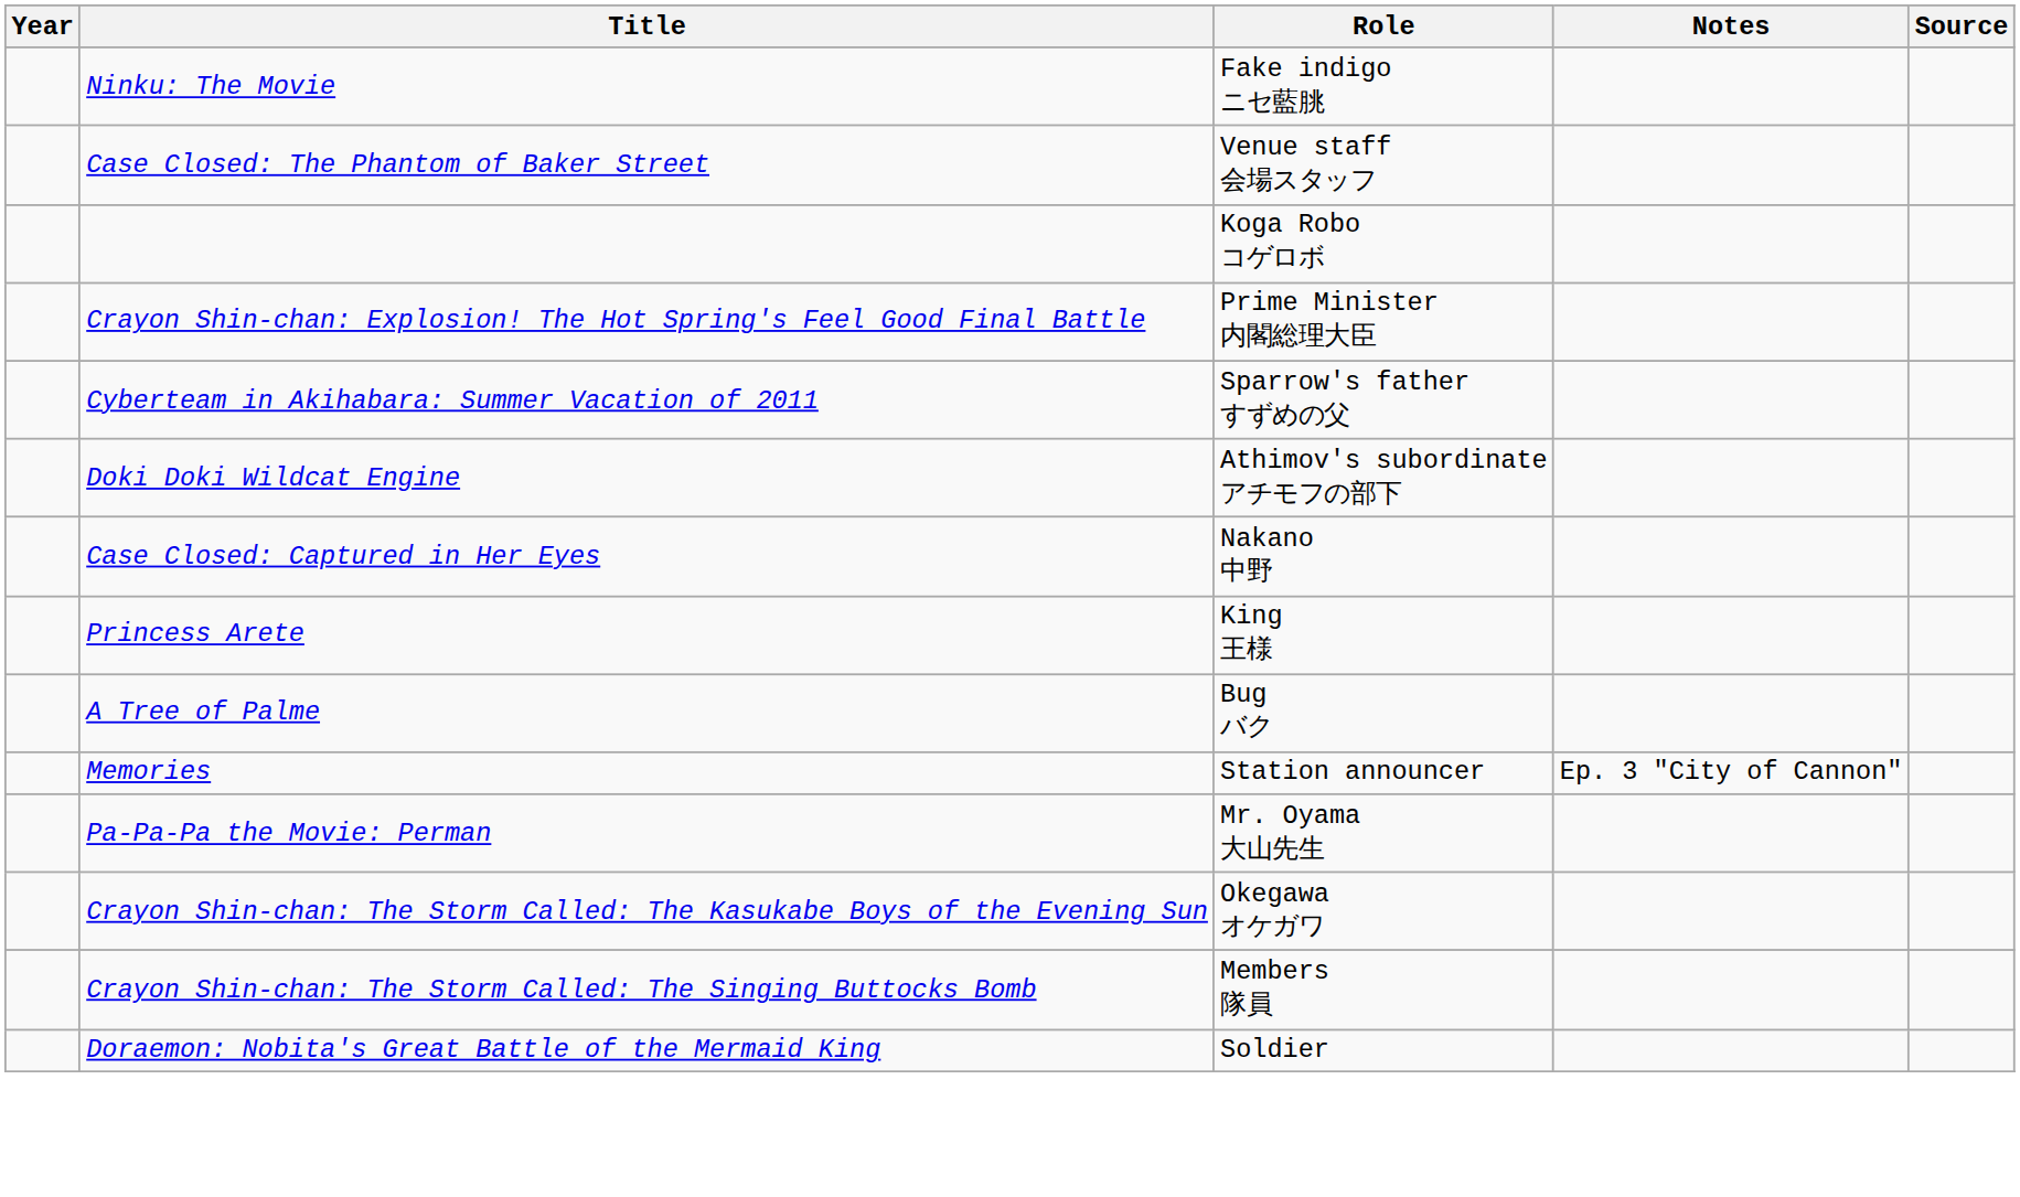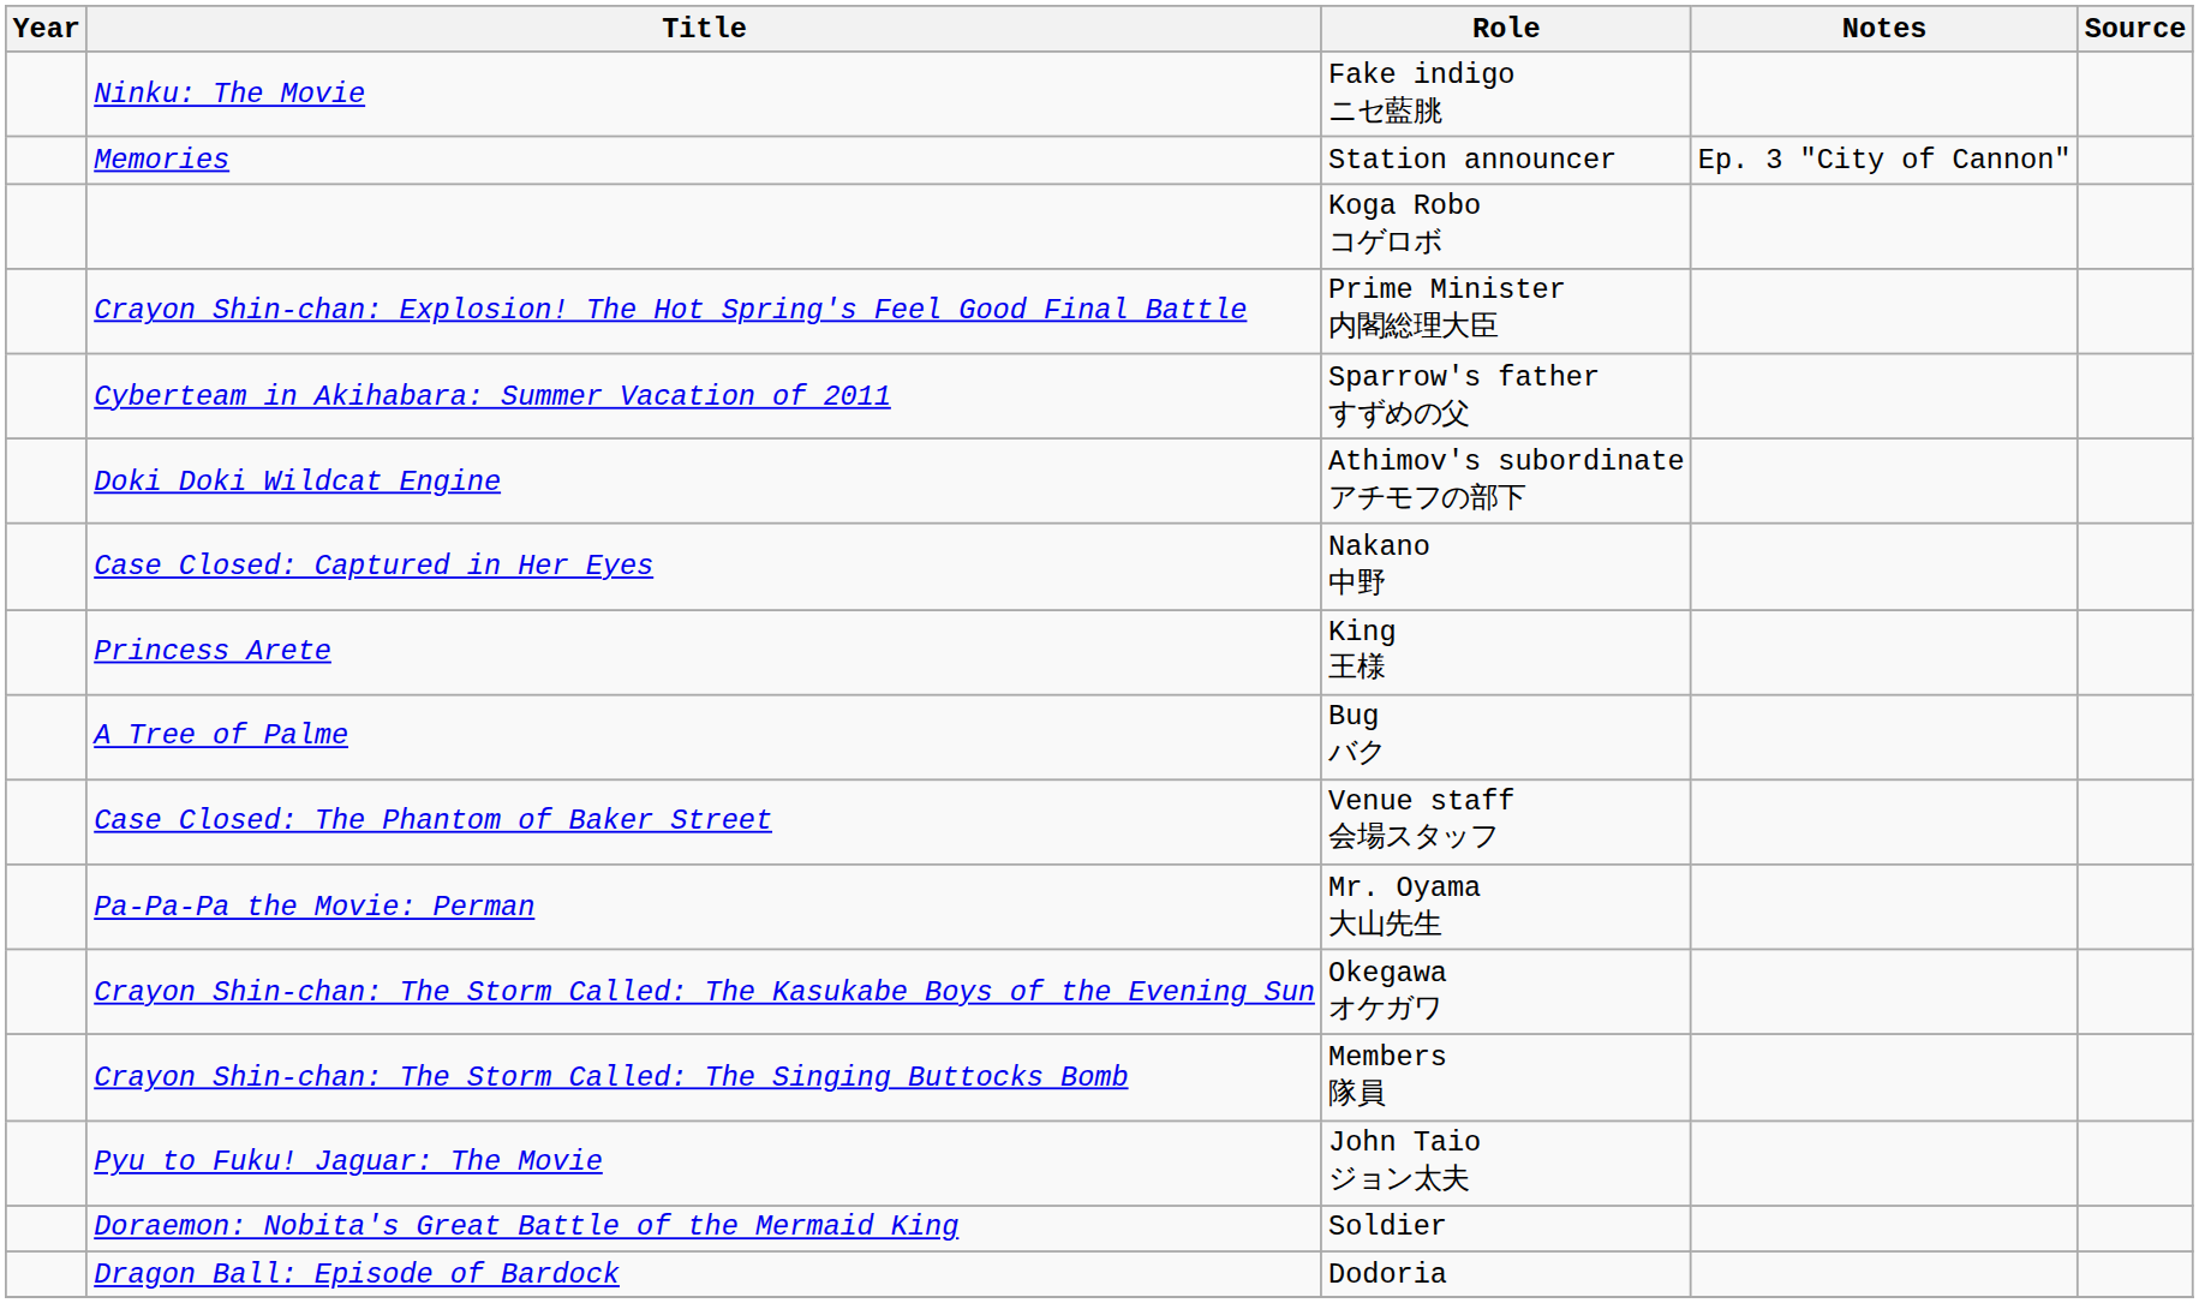rows swapped: Memories <-> Case Closed: The Phantom of Baker Street
+ row: Pyu to Fuku! Jaguar: The Movie | John Taio ジョン太夫
+ row: Dragon Ball: Episode of Bardock | Dodoria
